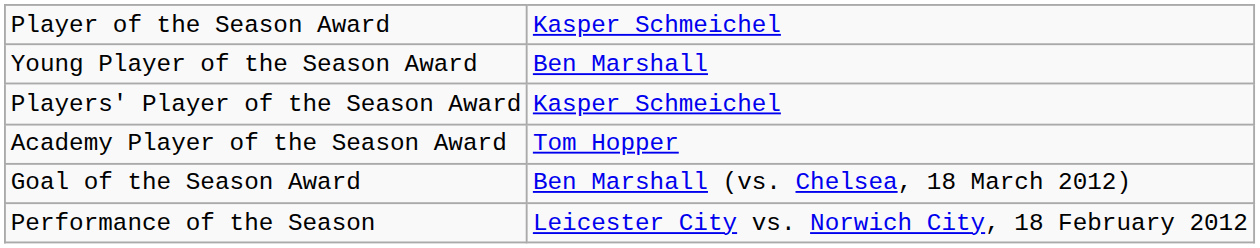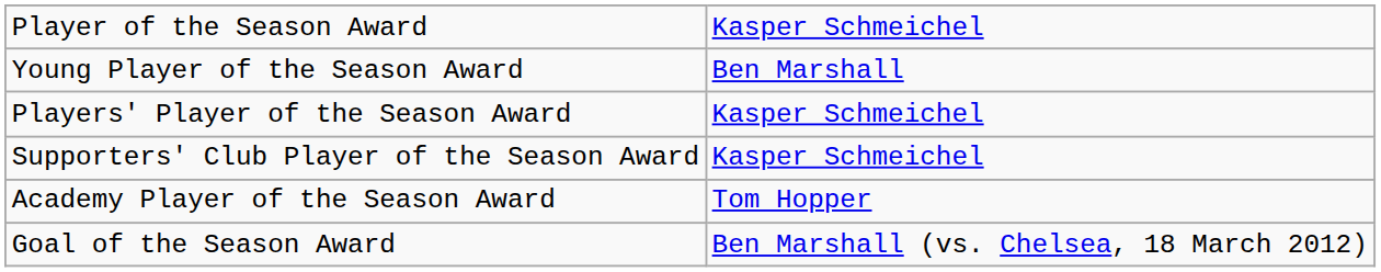+ row: Supporters' Club Player of the Season Award | Kasper Schmeichel
- row: Performance of the Season | Leicester City vs. Norwich City, 18 February 2012
